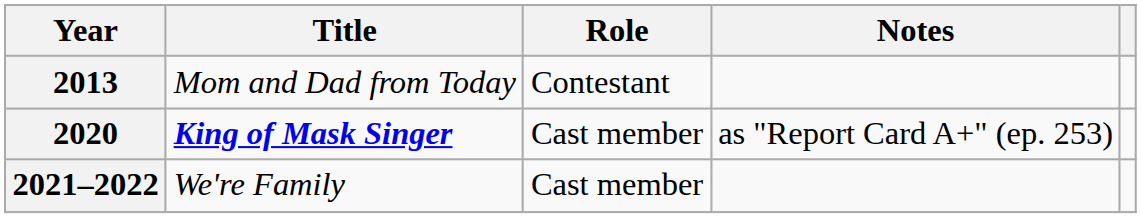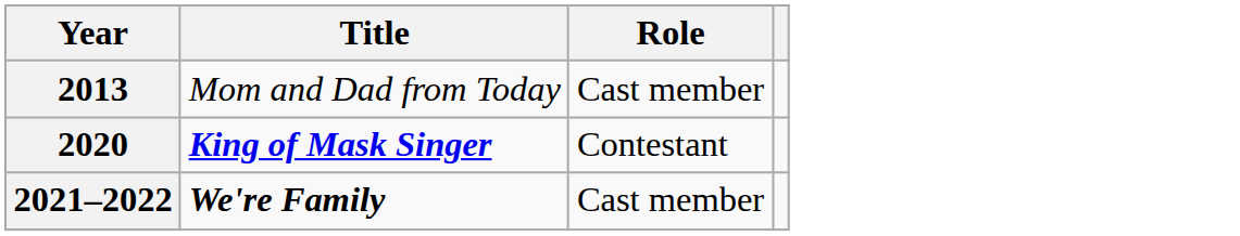- column: Notes | as "Report Card A+" (ep. 253)
2013 | Role: Contestant -> Cast member
2020 | Role: Cast member -> Contestant
2021–2022 | Title: normal -> bold
